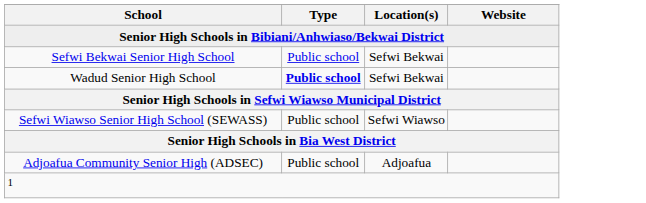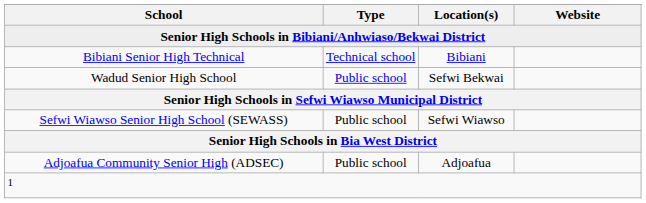+ row: Bibiani Senior High Technical | Technical school | Bibiani
- row: Sefwi Bekwai Senior High School | Public school | Sefwi Bekwai
Wadud Senior High School | Type: bold -> normal
